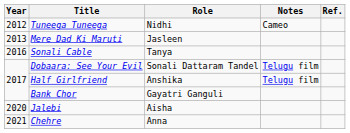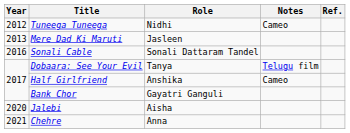Sonali Cable | Role: Tanya -> Sonali Dattaram Tandel
Dobaara: See Your Evil | Role: Sonali Dattaram Tandel -> Tanya
Half Girlfriend | Notes: Telugu film -> Cameo
